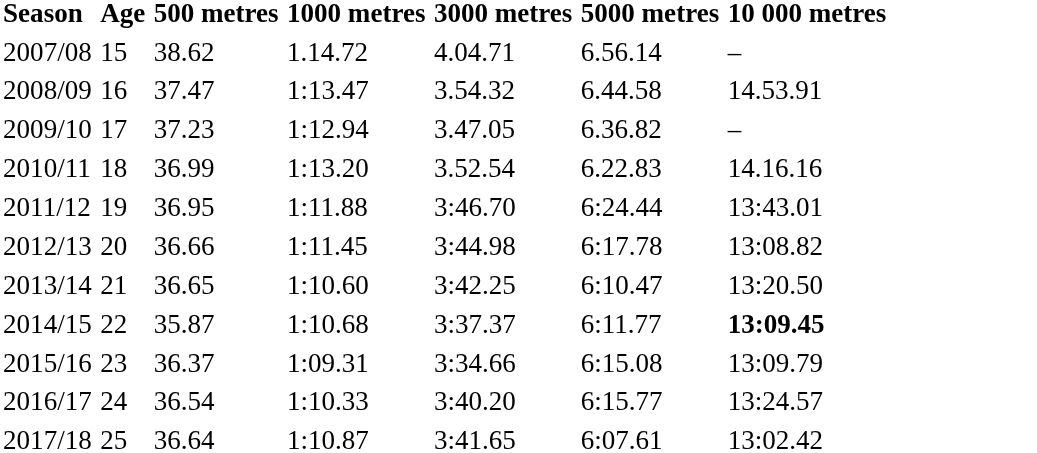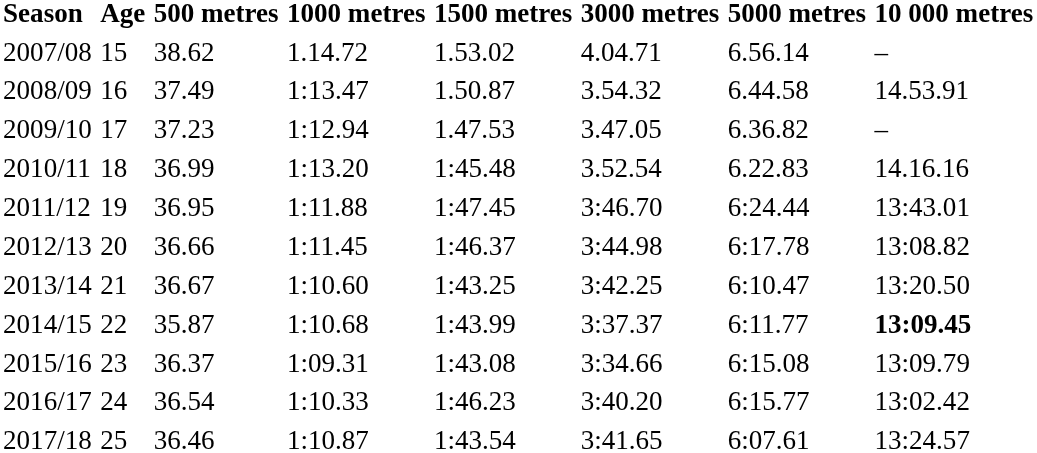+ column: 1500 metres | 1.53.02 | 1.50.87 | 1.47.53 | 1:45.48 | 1:47.45 | 1:46.37 | 1:43.25 | 1:43.99 | 1:43.08 | 1:46.23 | 1:43.54
2008/09 | 500 metres: 37.47 -> 37.49
2013/14 | 500 metres: 36.65 -> 36.67
2016/17 | 10 000 metres: 13:24.57 -> 13:02.42
2017/18 | 500 metres: 36.64 -> 36.46
2017/18 | 10 000 metres: 13:02.42 -> 13:24.57
